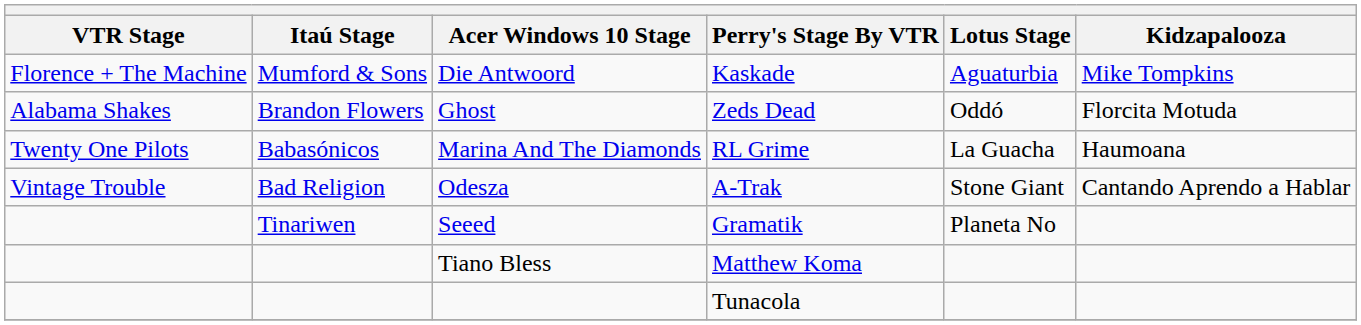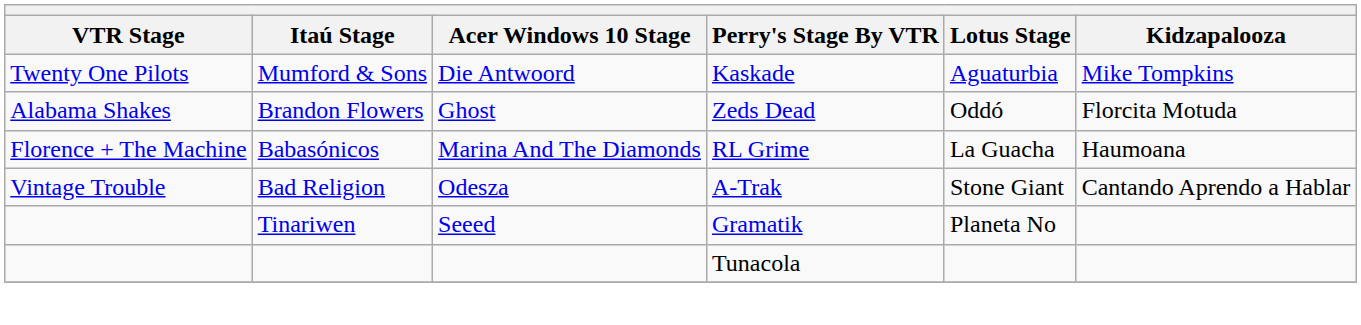Die Antwoord | VTR Stage: Florence + The Machine -> Twenty One Pilots
Marina And The Diamonds | VTR Stage: Twenty One Pilots -> Florence + The Machine
- row: Tiano Bless | Matthew Koma
